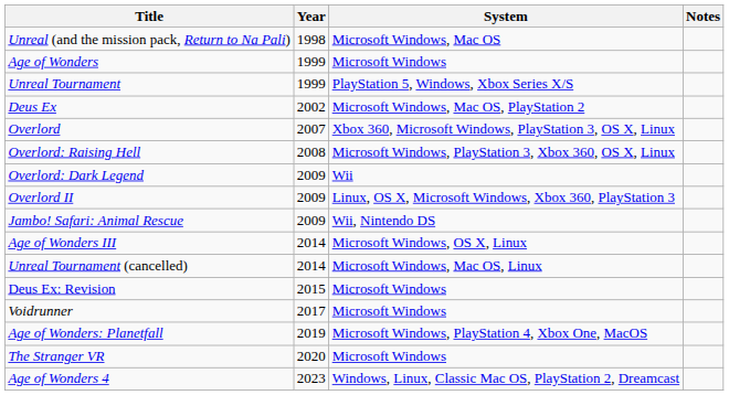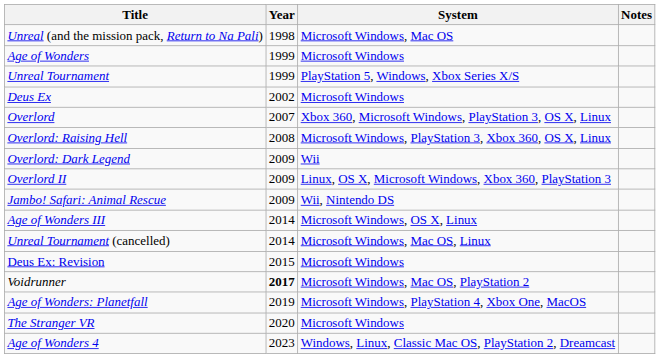Deus Ex | System: Microsoft Windows, Mac OS, PlayStation 2 -> Microsoft Windows
Voidrunner | Year: normal -> bold
Voidrunner | System: Microsoft Windows -> Microsoft Windows, Mac OS, PlayStation 2
